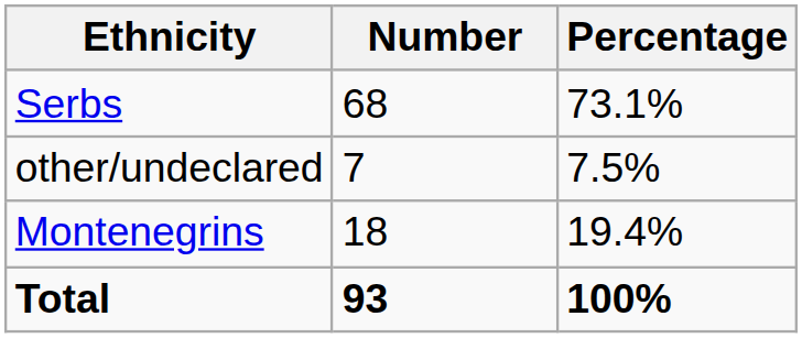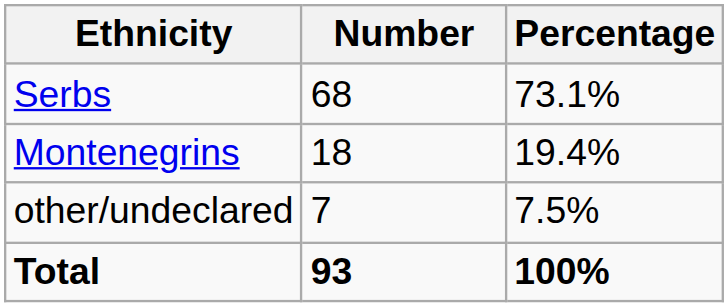rows swapped: Montenegrins <-> other/undeclared
